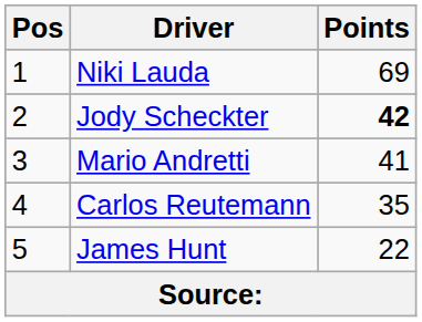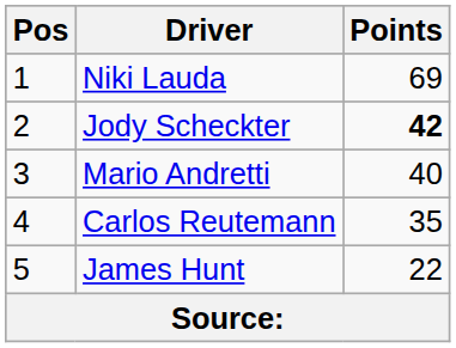Mario Andretti | Points: 41 -> 40
